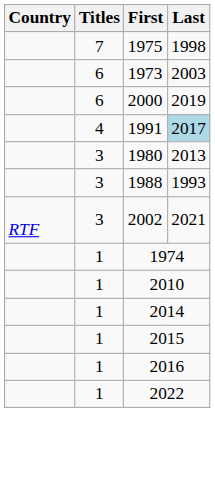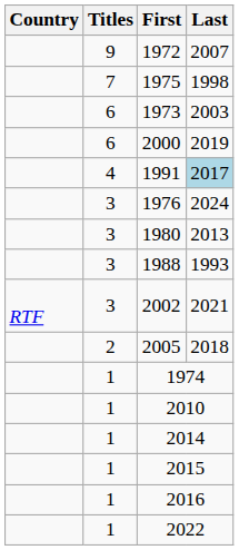+ row: 9 | 1972 | 2007
+ row: 3 | 1976 | 2024
+ row: 2 | 2005 | 2018
